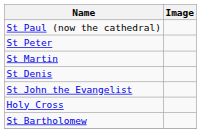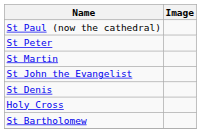rows swapped: St Denis <-> St John the Evangelist
